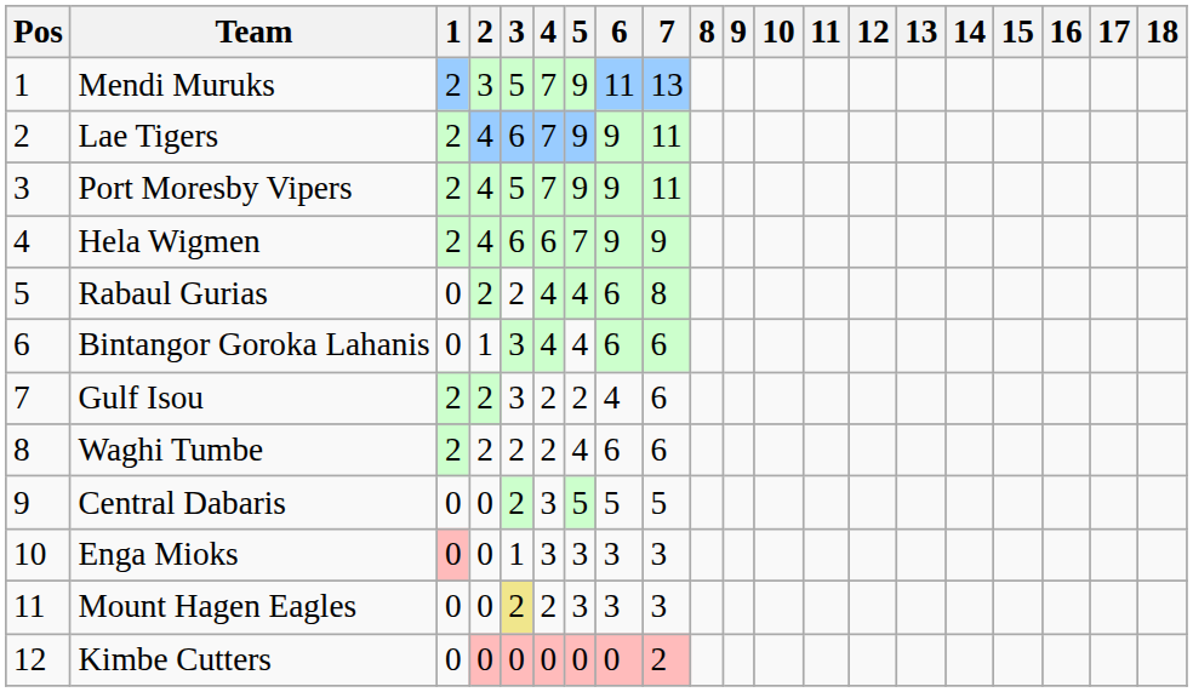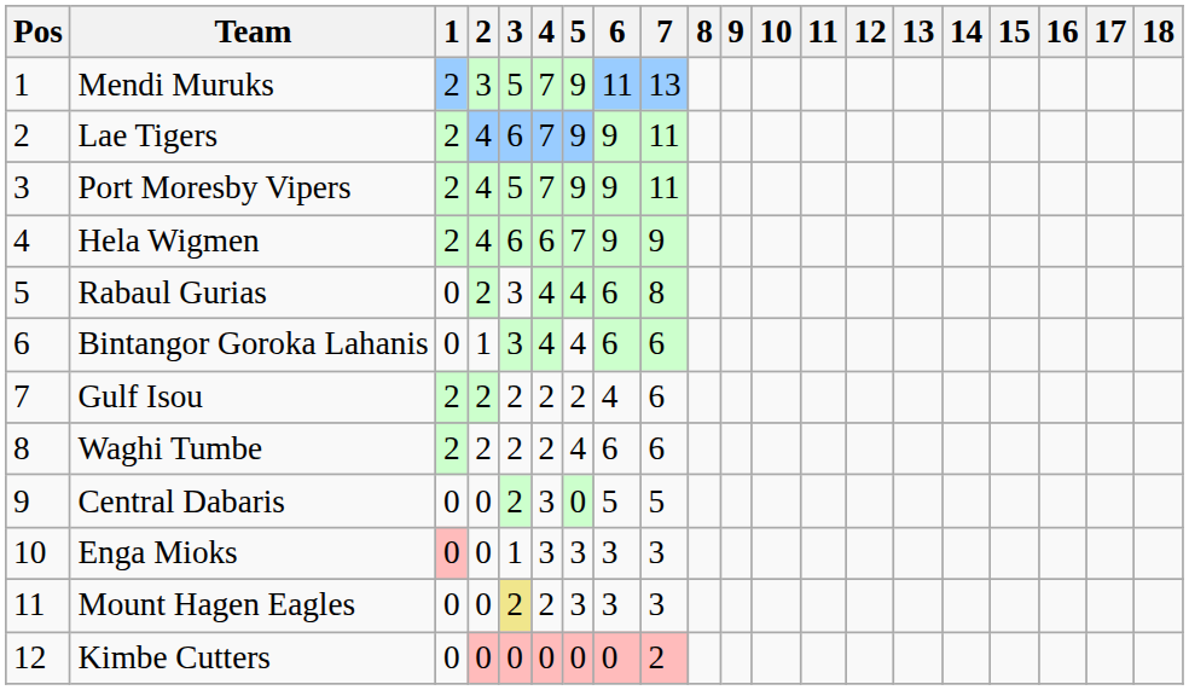Rabaul Gurias | 3: 2 -> 3
Gulf Isou | 3: 3 -> 2
Central Dabaris | 5: 5 -> 0
